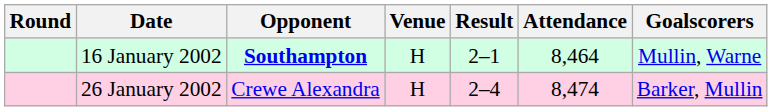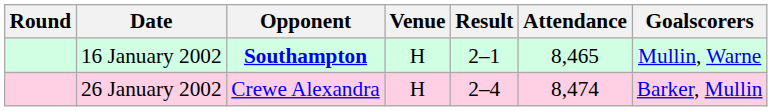16 January 2002 | Attendance: 8,464 -> 8,465
